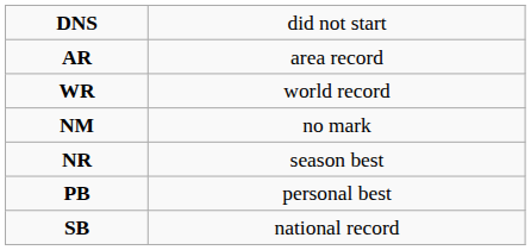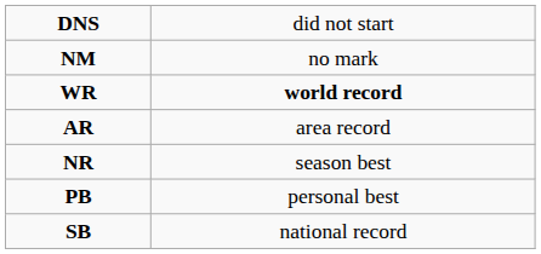rows swapped: NM <-> AR
WR | column 2: normal -> bold
